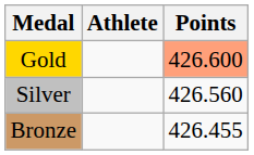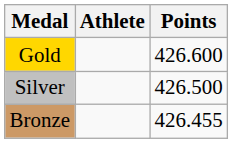Gold | Points: lightsalmon background -> no background
Silver | Points: 426.560 -> 426.500
